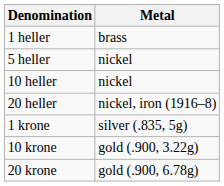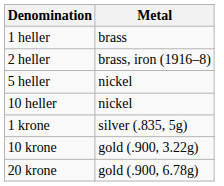+ row: 2 heller | brass, iron (1916–8)
- row: 20 heller | nickel, iron (1916–8)
